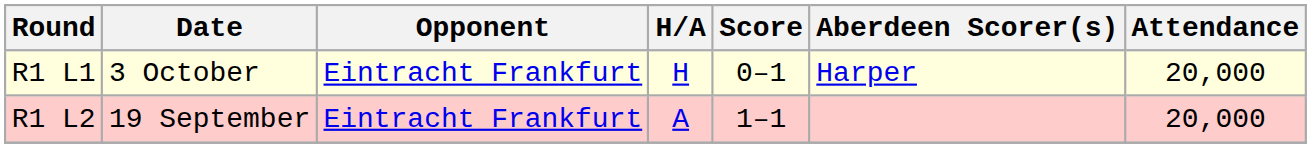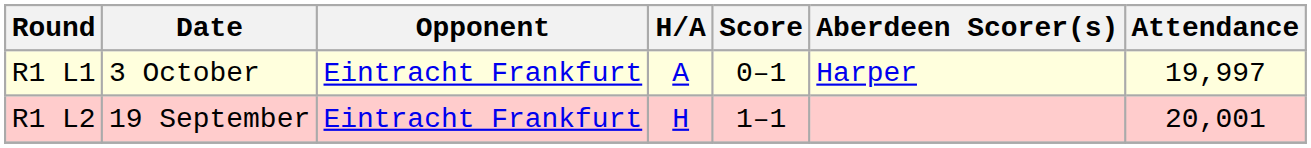R1 L1 | H/A: H -> A
R1 L1 | Attendance: 20,000 -> 19,997
R1 L2 | H/A: A -> H
R1 L2 | Attendance: 20,000 -> 20,001
